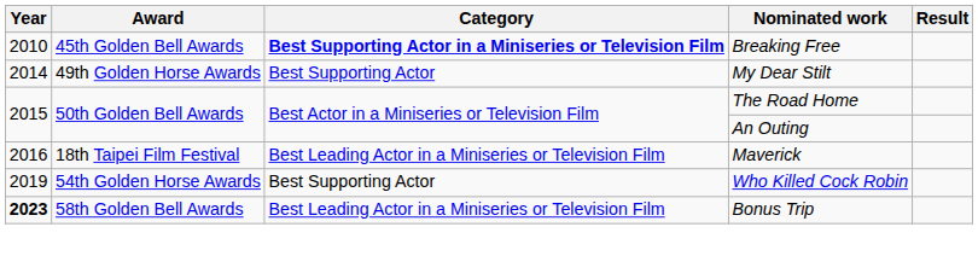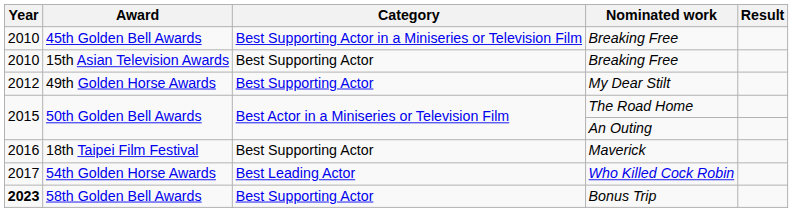45th Golden Bell Awards | Category: bold -> normal
+ row: 2010 | 15th Asian Television Awards | Best Supporting Actor | Breaking Free
49th Golden Horse Awards | Year: 2014 -> 2012
18th Taipei Film Festival | Category: Best Leading Actor in a Miniseries or Television Film -> Best Supporting Actor
54th Golden Horse Awards | Year: 2019 -> 2017
54th Golden Horse Awards | Category: Best Supporting Actor -> Best Leading Actor
58th Golden Bell Awards | Category: Best Leading Actor in a Miniseries or Television Film -> Best Supporting Actor
